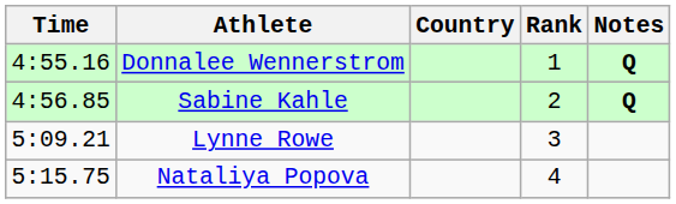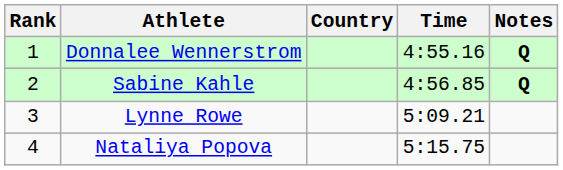columns swapped: Rank <-> Time
